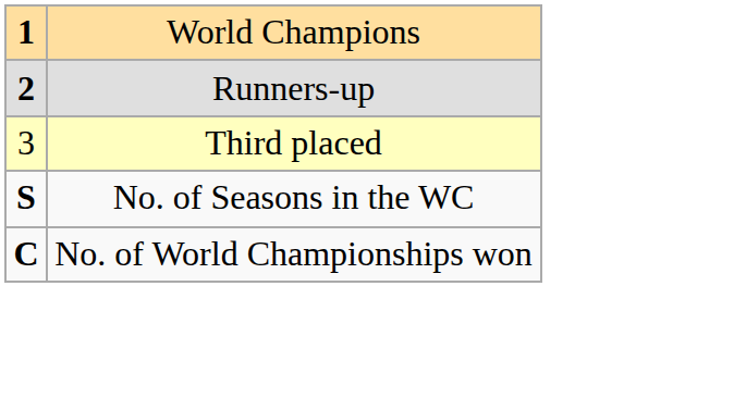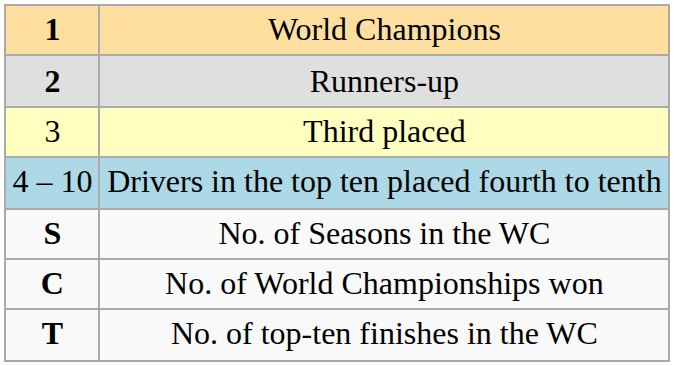+ row: 4 – 10 | Drivers in the top ten placed fourth to tenth
+ row: T | No. of top-ten finishes in the WC
